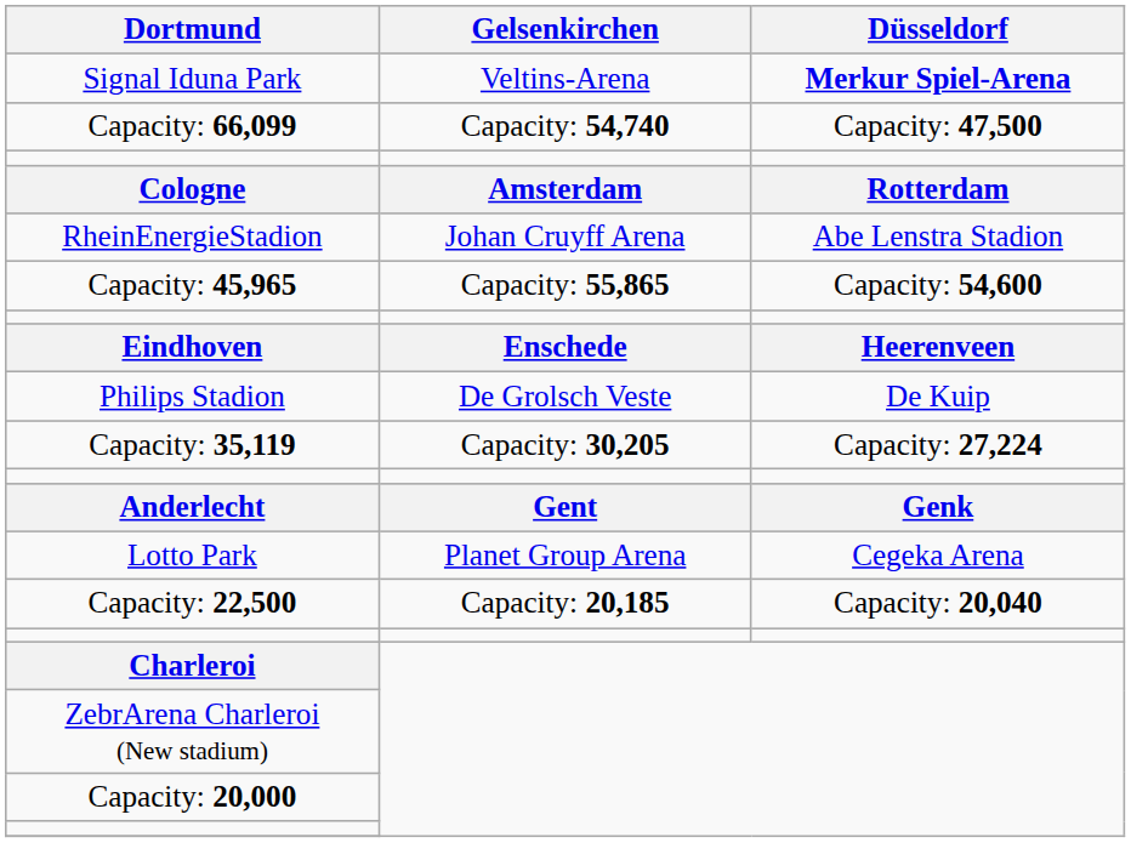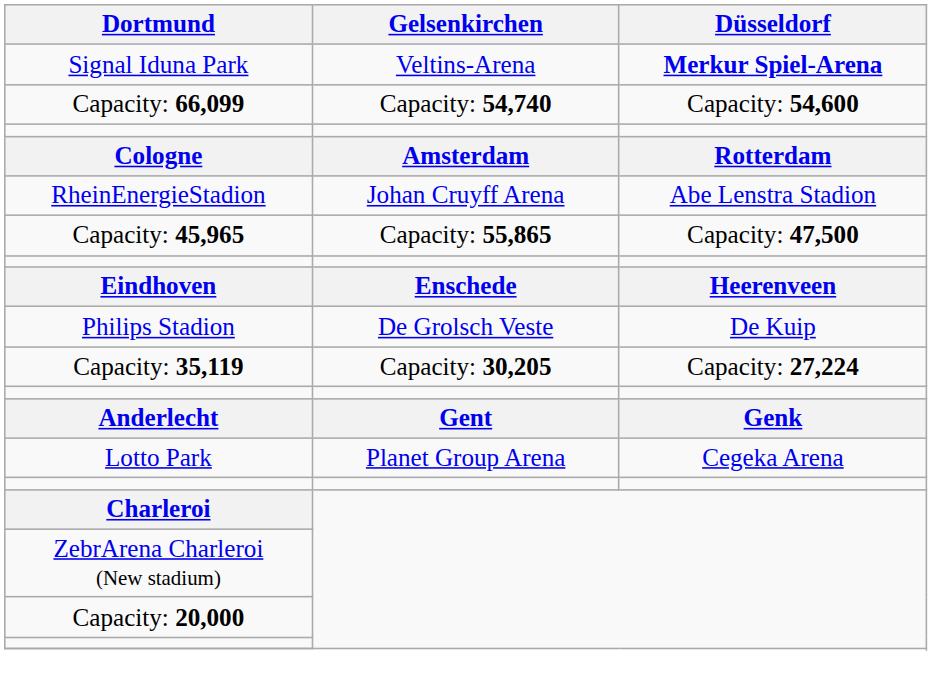Capacity: 66,099 | Düsseldorf: Capacity: 47,500 -> Capacity: 54,600
Capacity: 45,965 | Düsseldorf: Capacity: 54,600 -> Capacity: 47,500
- row: Capacity: 22,500 | Capacity: 20,185 | Capacity: 20,040
